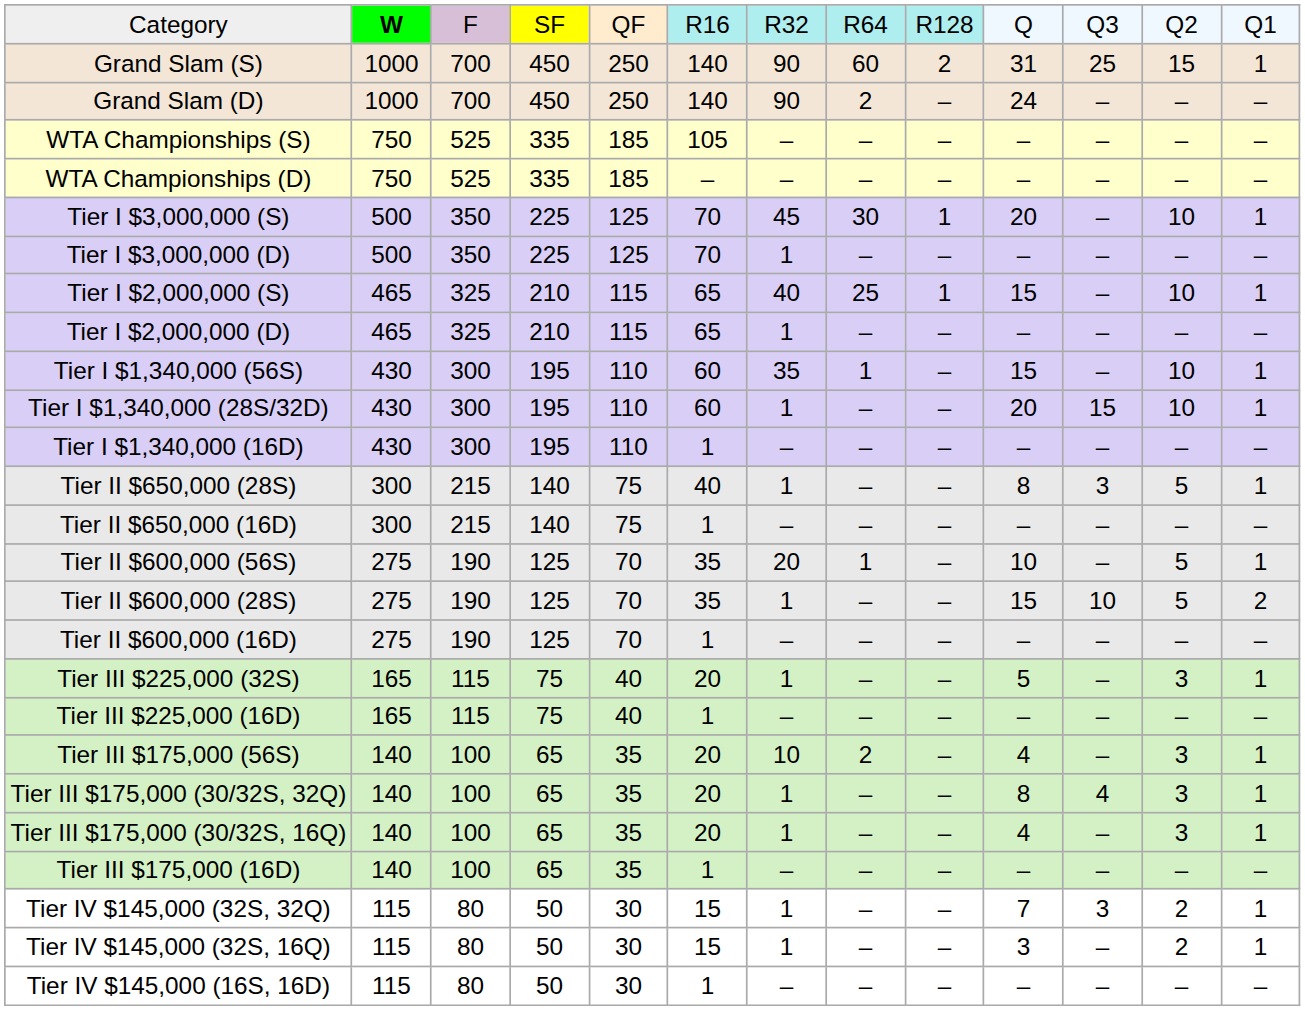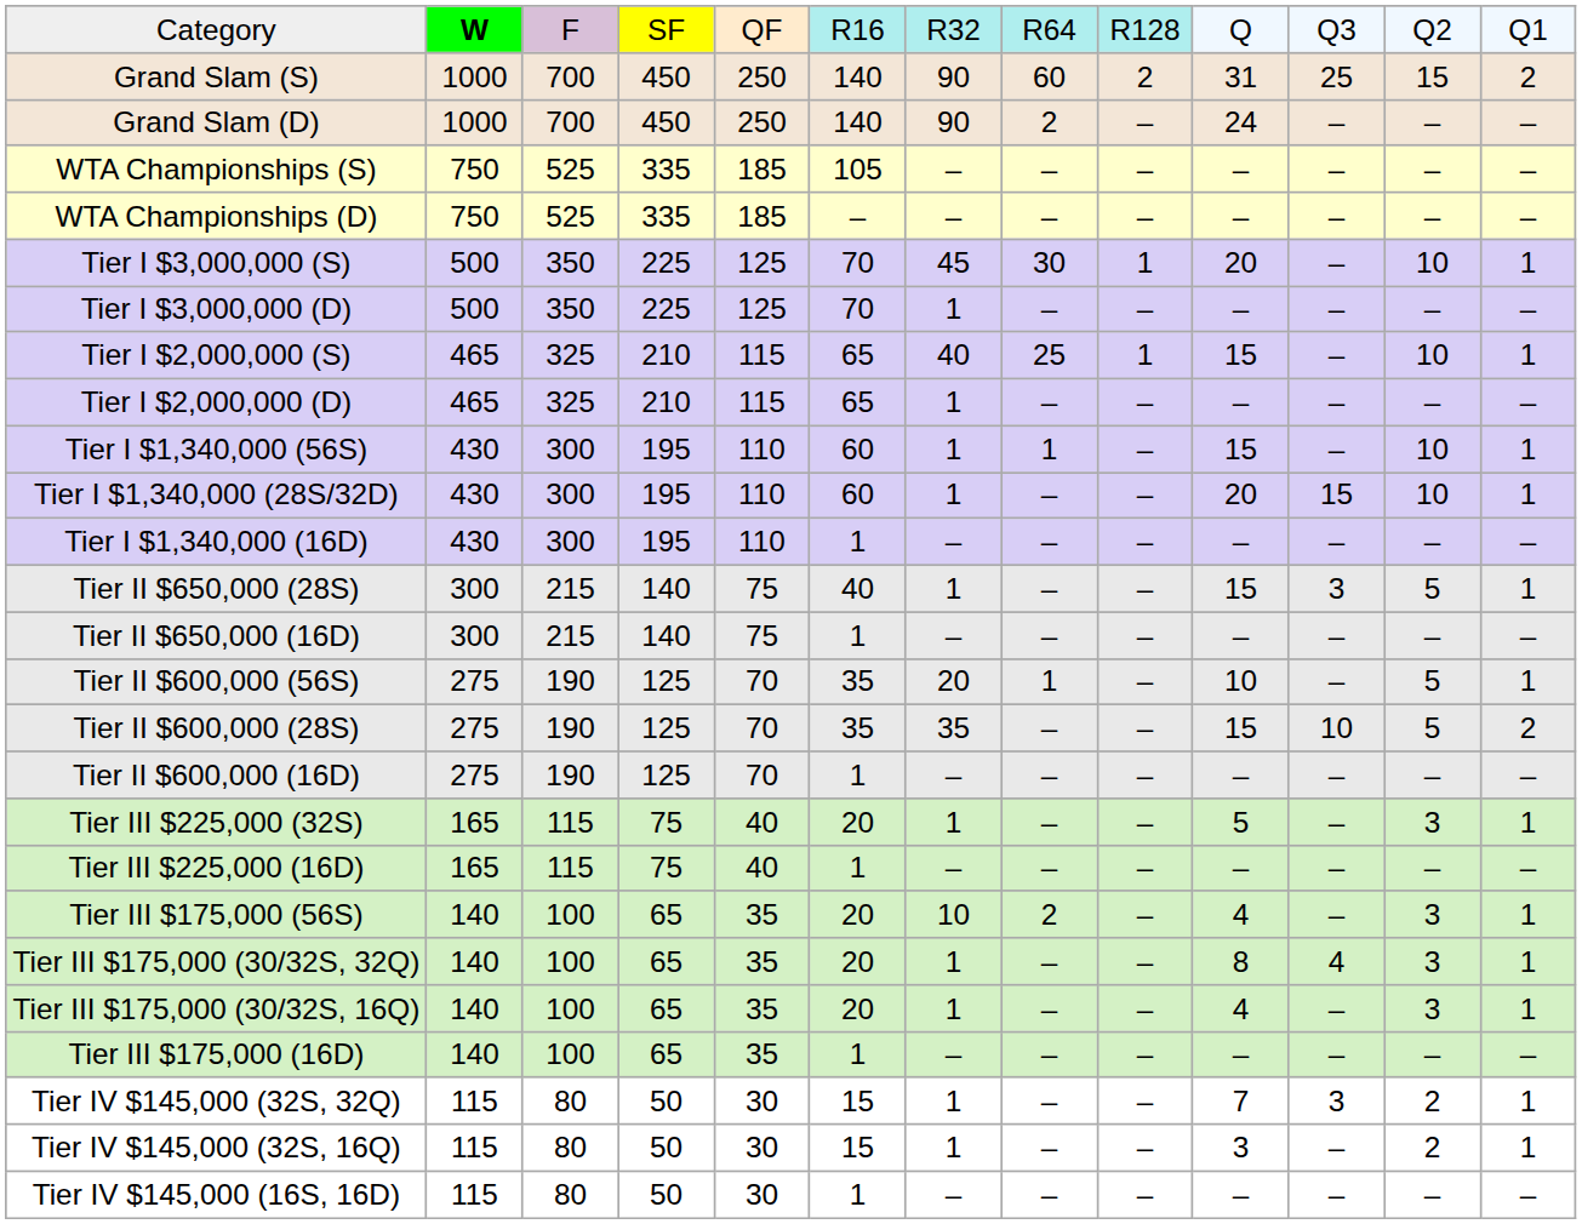Grand Slam (S) | column 13: 1 -> 2
Tier I $1,340,000 (56S) | column 7: 35 -> 1
Tier II $650,000 (28S) | column 10: 8 -> 15
Tier II $600,000 (28S) | column 7: 1 -> 35
